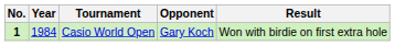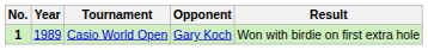Casio World Open | Year: 1984 -> 1989
